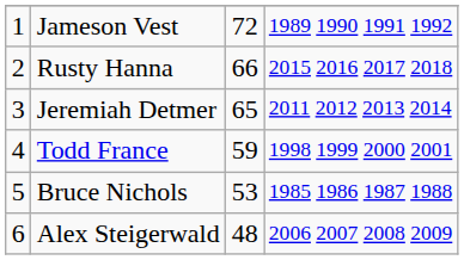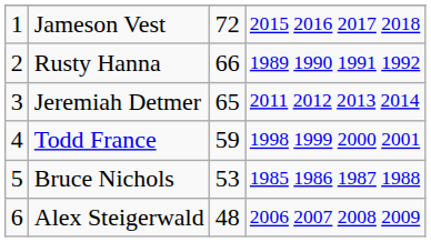Jameson Vest | column 4: 1989 1990 1991 1992 -> 2015 2016 2017 2018
Rusty Hanna | column 4: 2015 2016 2017 2018 -> 1989 1990 1991 1992
